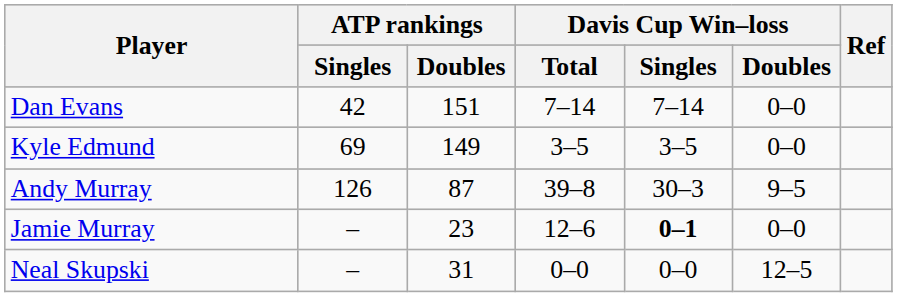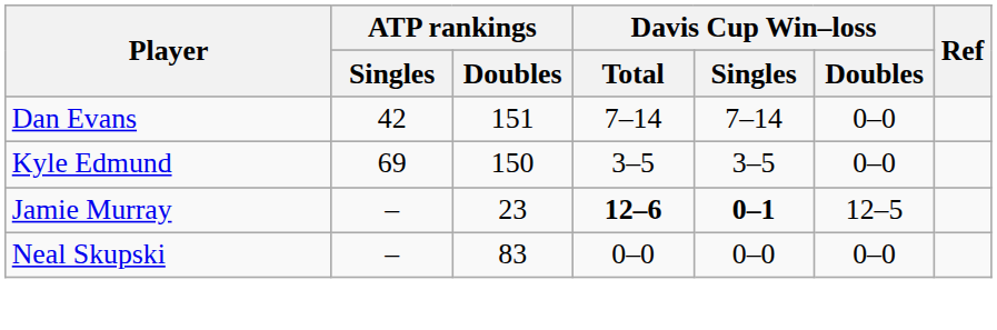Kyle Edmund | ATP rankings / Doubles: 149 -> 150
- row: Andy Murray | 126 | 87 | 39–8 | 30–3 | 9–5
Jamie Murray | Davis Cup Win–loss / Total: normal -> bold
Jamie Murray | Davis Cup Win–loss / Doubles: 0–0 -> 12–5
Neal Skupski | ATP rankings / Doubles: 31 -> 83
Neal Skupski | Davis Cup Win–loss / Doubles: 12–5 -> 0–0
